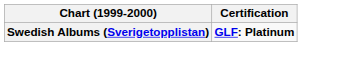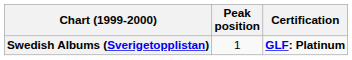+ column: Peak position | 1
